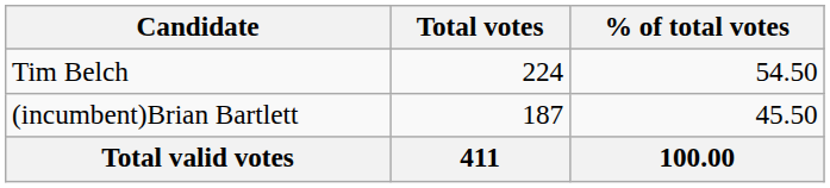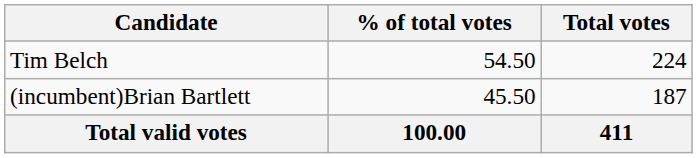columns swapped: Total votes <-> % of total votes
